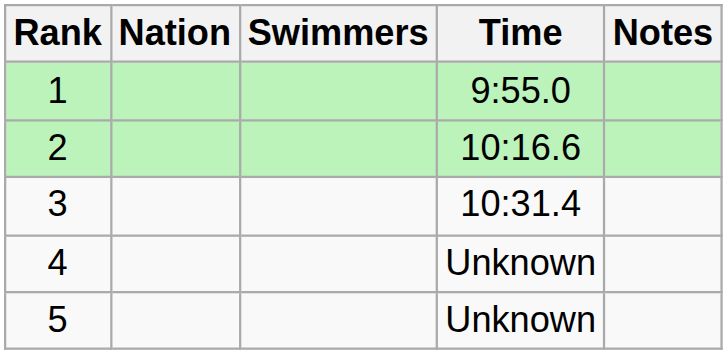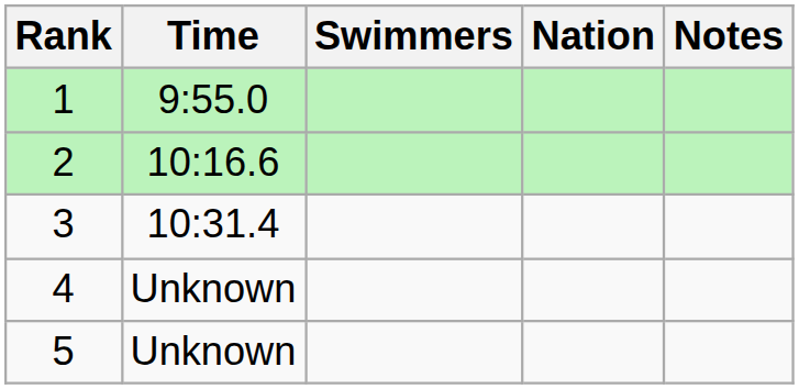columns swapped: Nation <-> Time
